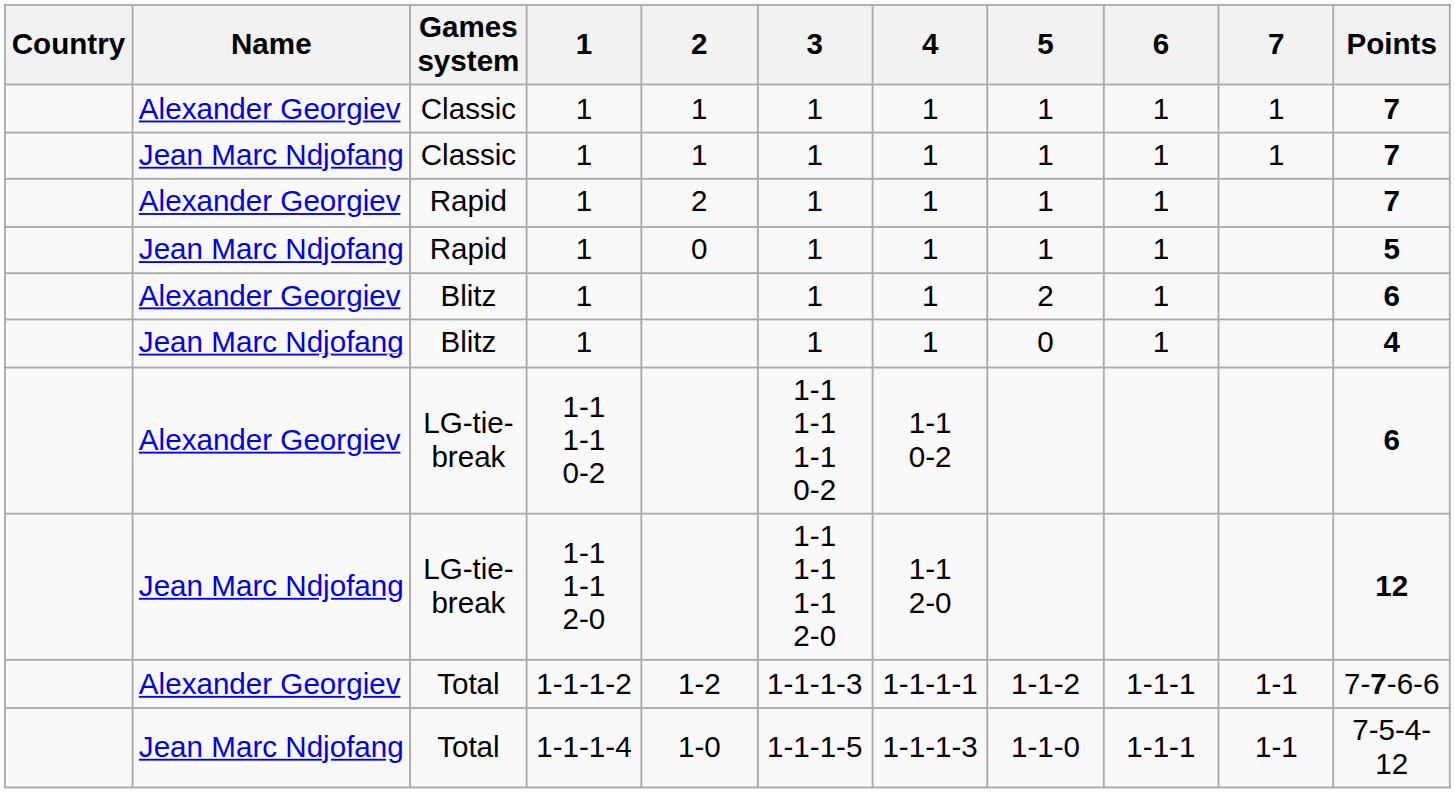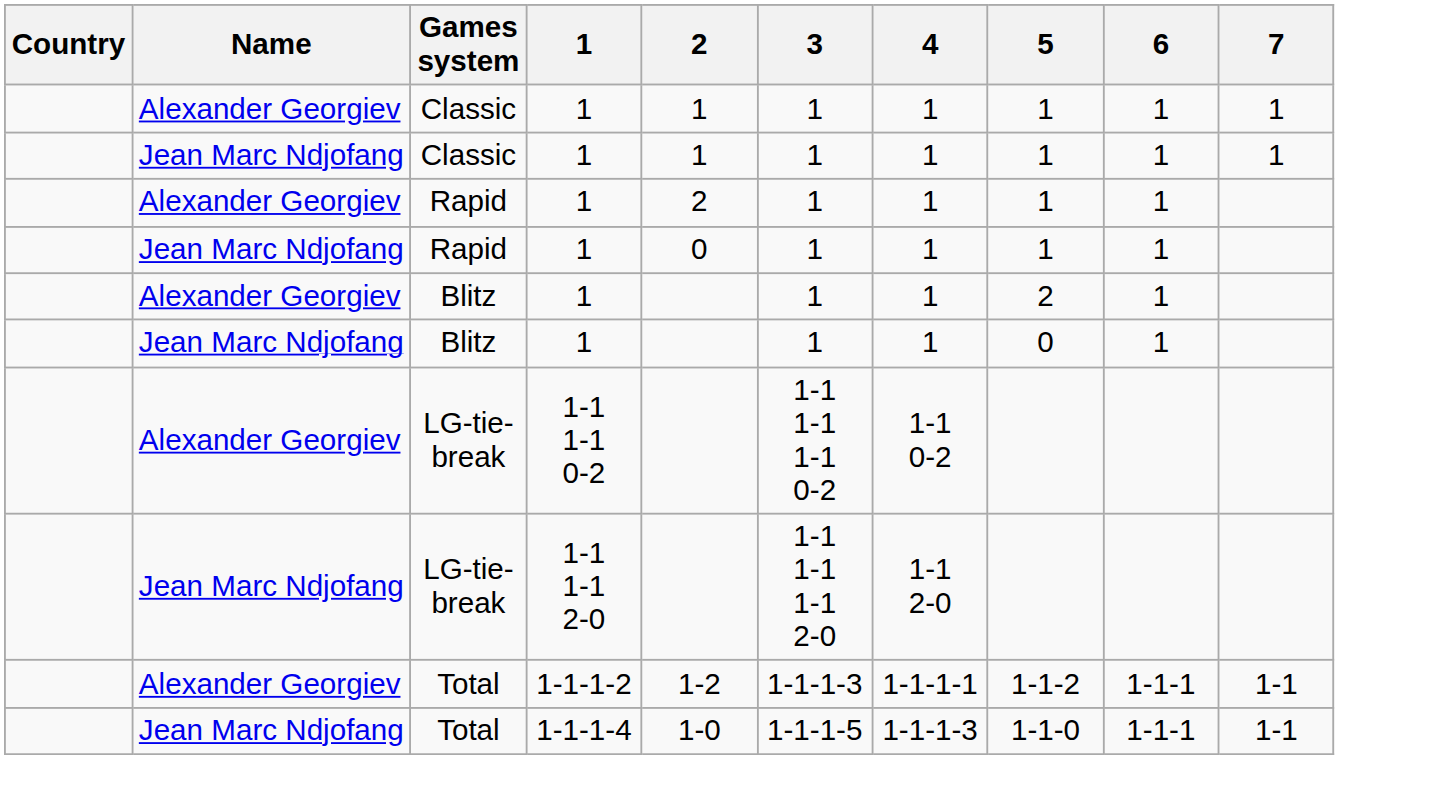- column: Points | 7 | 7 | 7 | 5 | 6 | 4 | 6 | 12 | 7-7-6-6 | 7-5-4-12
